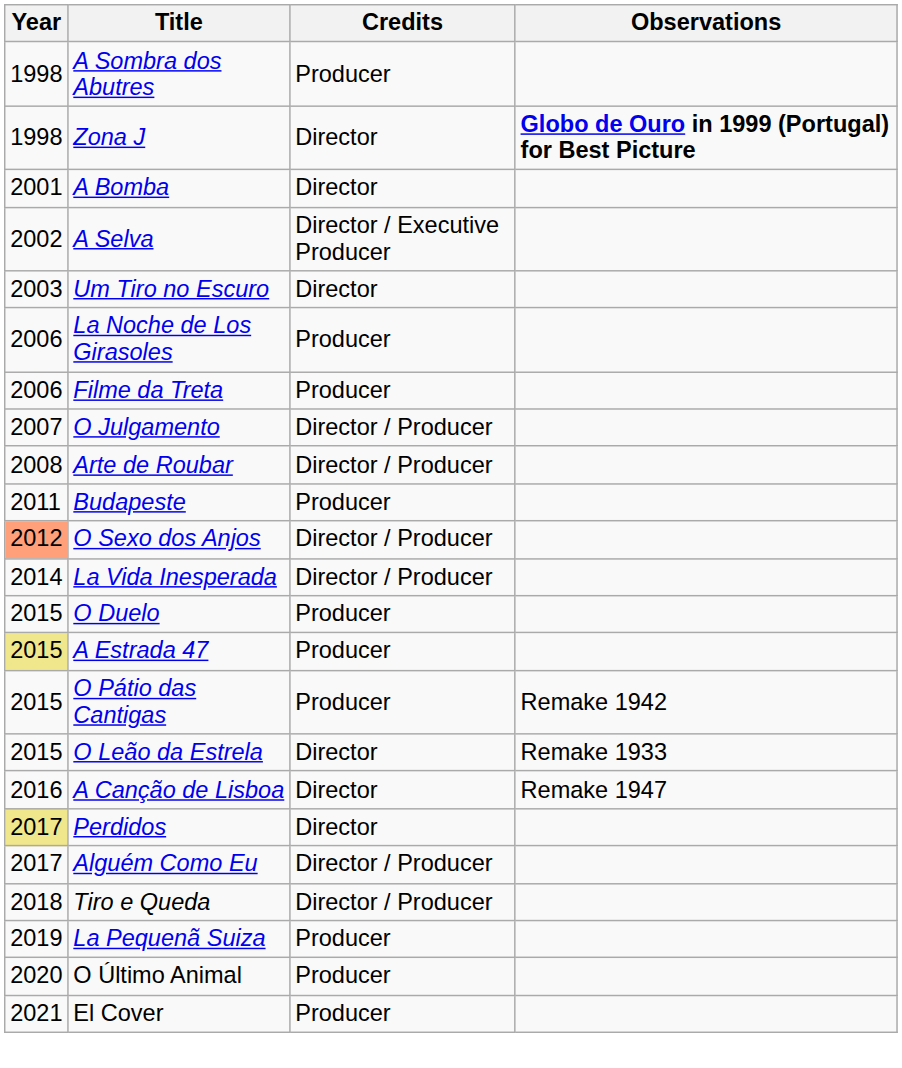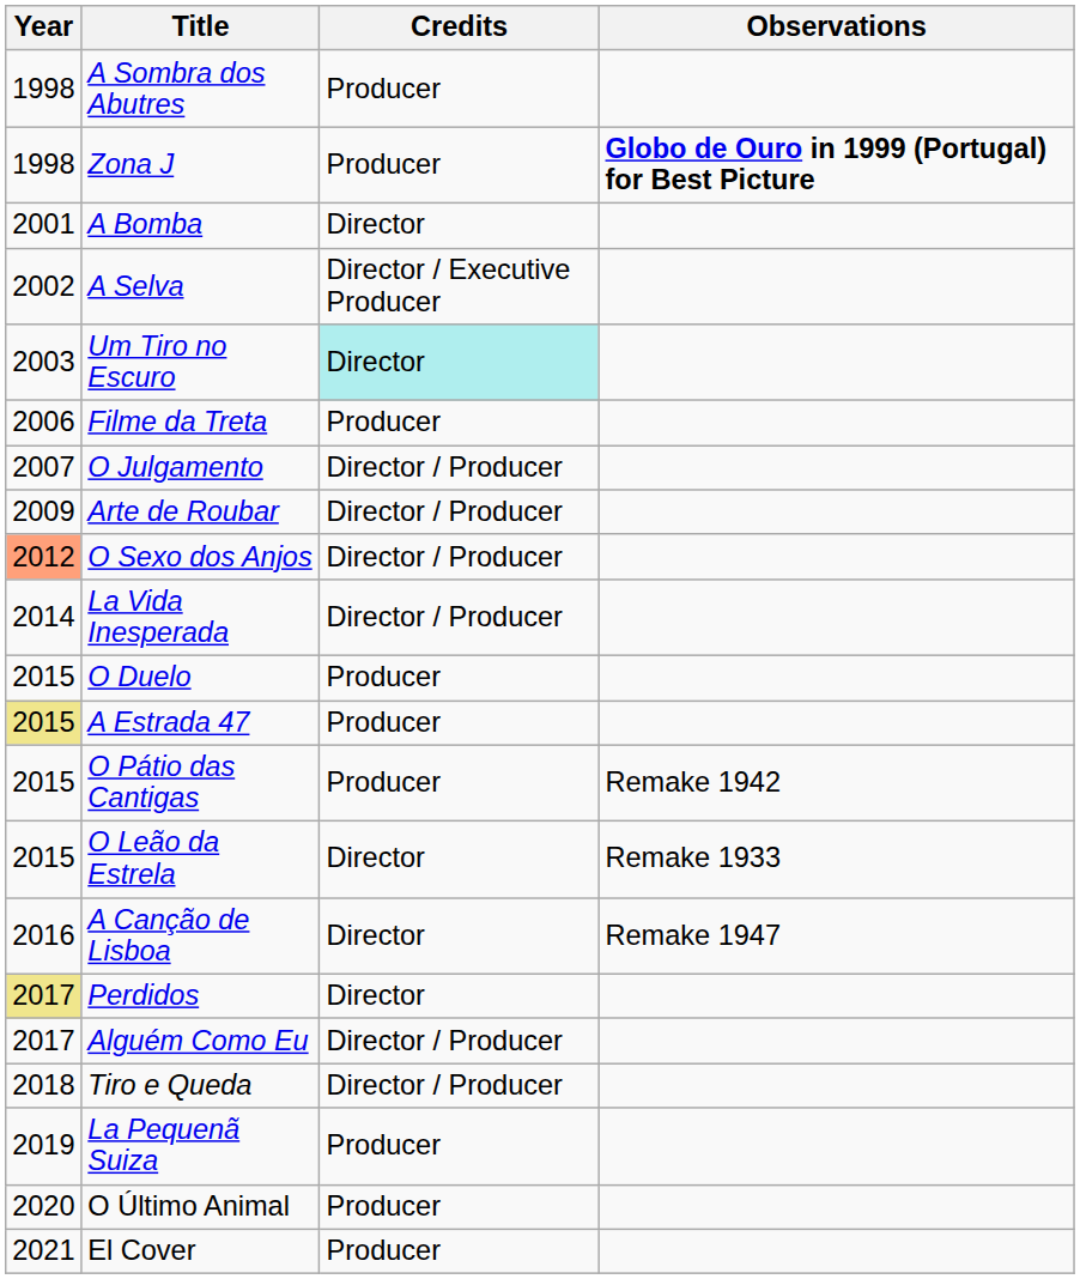Zona J | Credits: Director -> Producer
Um Tiro no Escuro | Credits: no background -> paleturquoise background
- row: 2006 | La Noche de Los Girasoles | Producer
Arte de Roubar | Year: 2008 -> 2009
- row: 2011 | Budapeste | Producer
